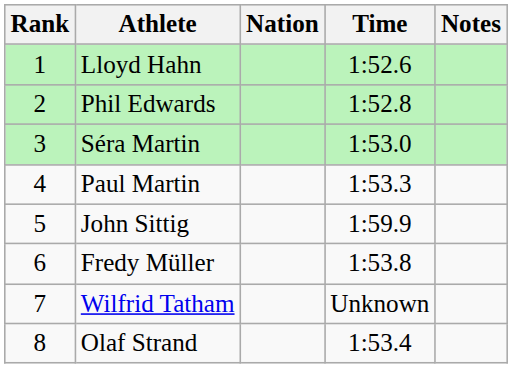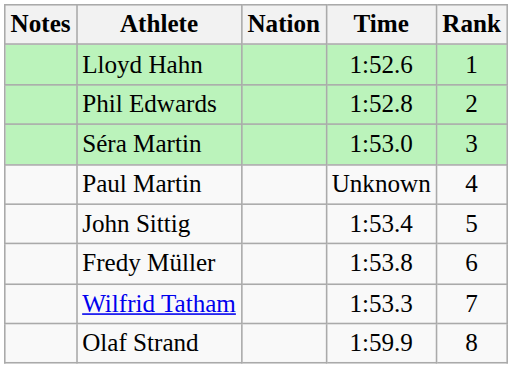columns swapped: Rank <-> Notes
Paul Martin | Time: 1:53.3 -> Unknown
John Sittig | Time: 1:59.9 -> 1:53.4
Wilfrid Tatham | Time: Unknown -> 1:53.3
Olaf Strand | Time: 1:53.4 -> 1:59.9
